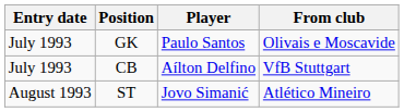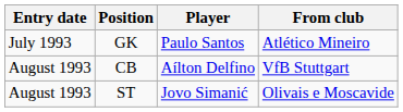GK | From club: Olivais e Moscavide -> Atlético Mineiro
CB | Entry date: July 1993 -> August 1993
ST | From club: Atlético Mineiro -> Olivais e Moscavide
